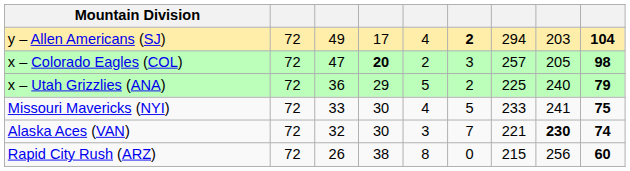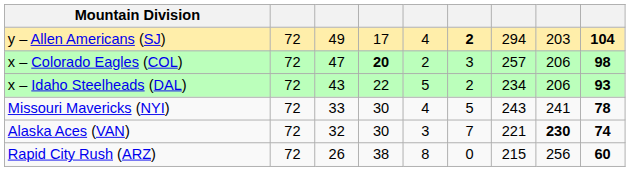x – Colorado Eagles (COL) | column 8: 205 -> 206
+ row: x – Idaho Steelheads (DAL) | 72 | 43 | 22 | 5 | 2 | 234 | 206 | 93
- row: x – Utah Grizzlies (ANA) | 72 | 36 | 29 | 5 | 2 | 225 | 240 | 79
Missouri Mavericks (NYI) | column 7: 233 -> 243
Missouri Mavericks (NYI) | column 9: 75 -> 78
